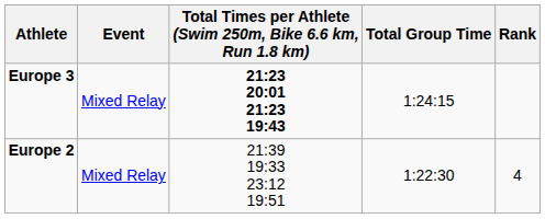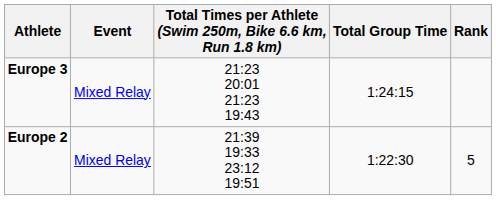Europe 3 | Total Times per Athlete (Swim 250m, Bike 6.6 km, Run 1.8 km): bold -> normal
Europe 2 | Rank: 4 -> 5
